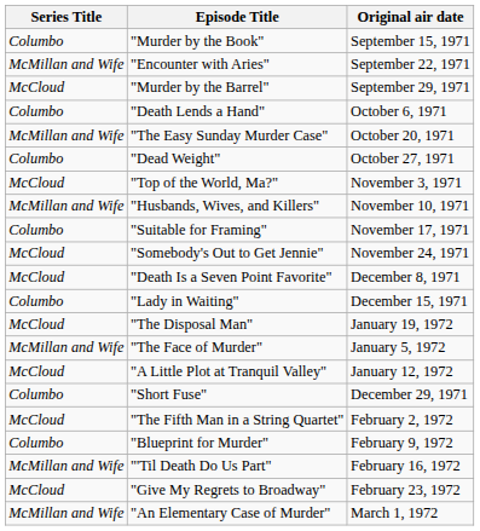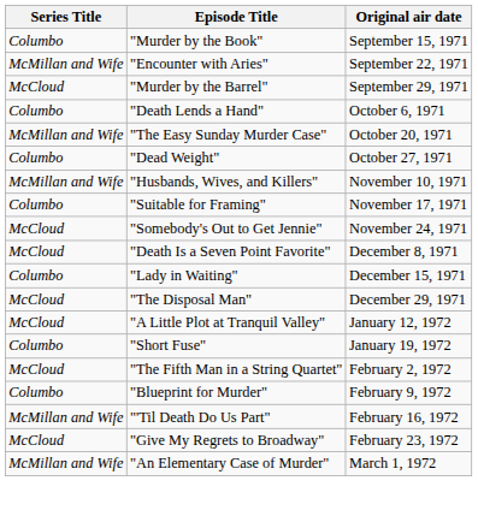- row: McCloud | "Top of the World, Ma?" | November 3, 1971
"The Disposal Man" | Original air date: January 19, 1972 -> December 29, 1971
- row: McMillan and Wife | "The Face of Murder" | January 5, 1972
"Short Fuse" | Original air date: December 29, 1971 -> January 19, 1972
